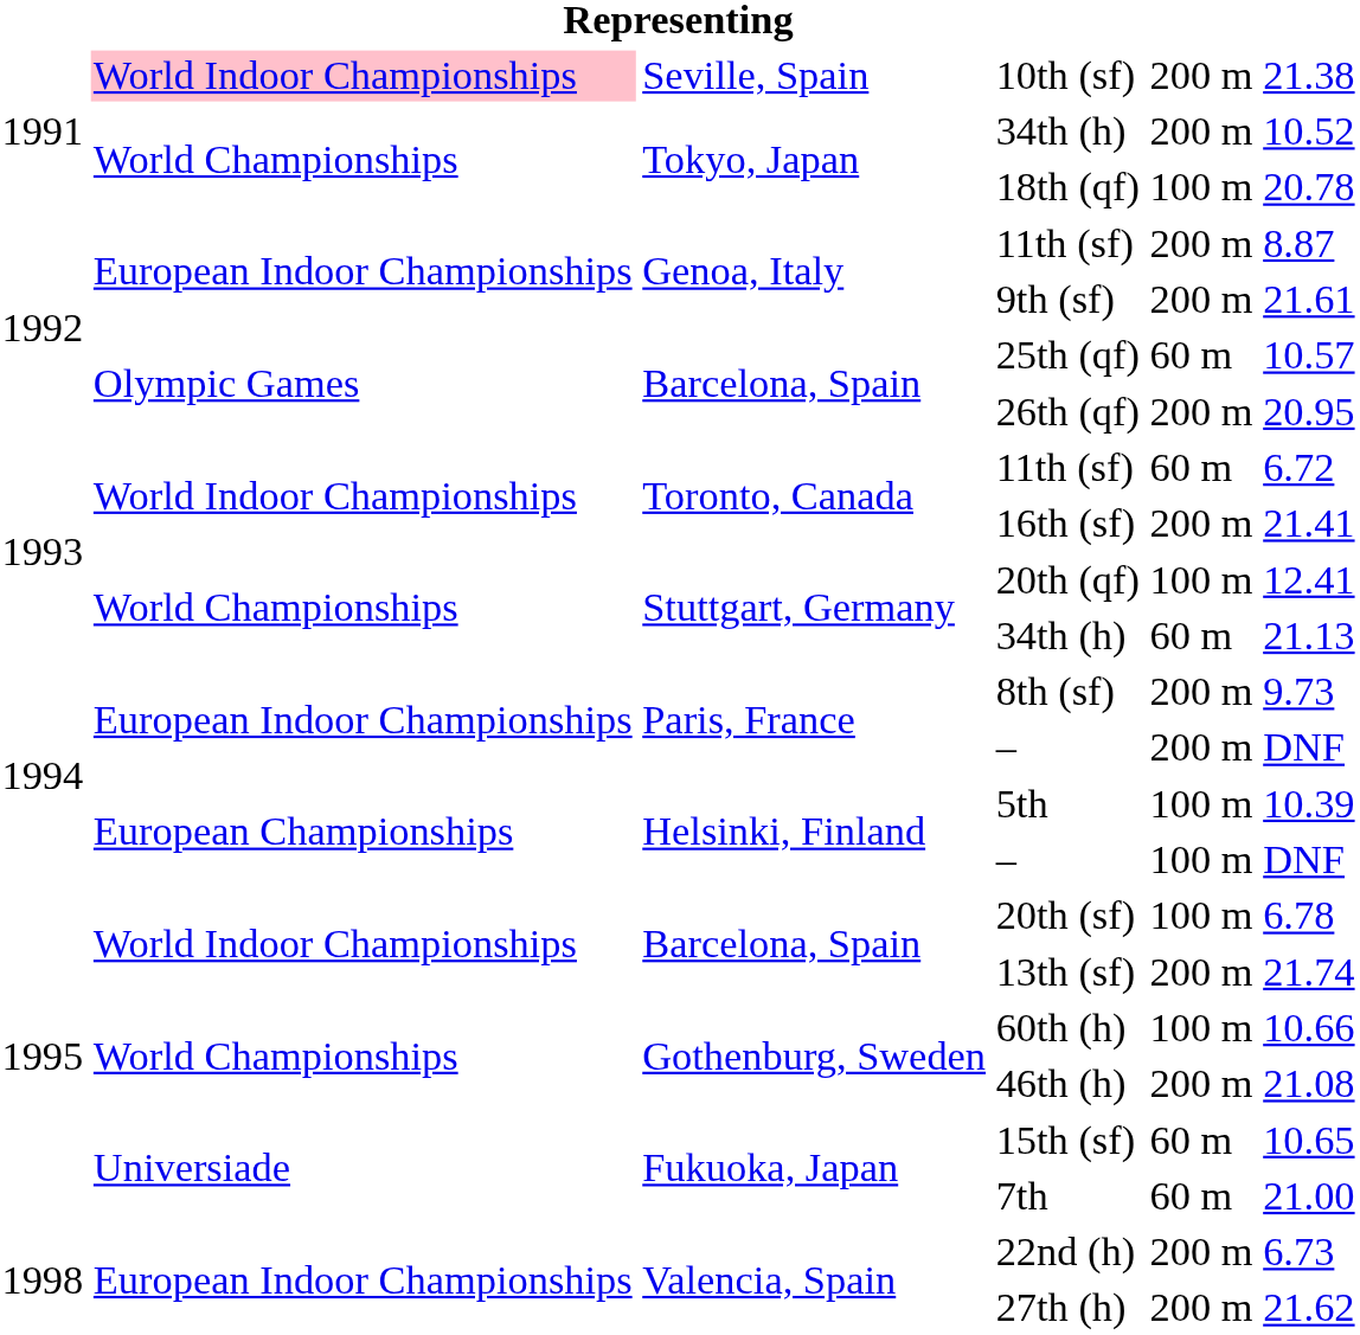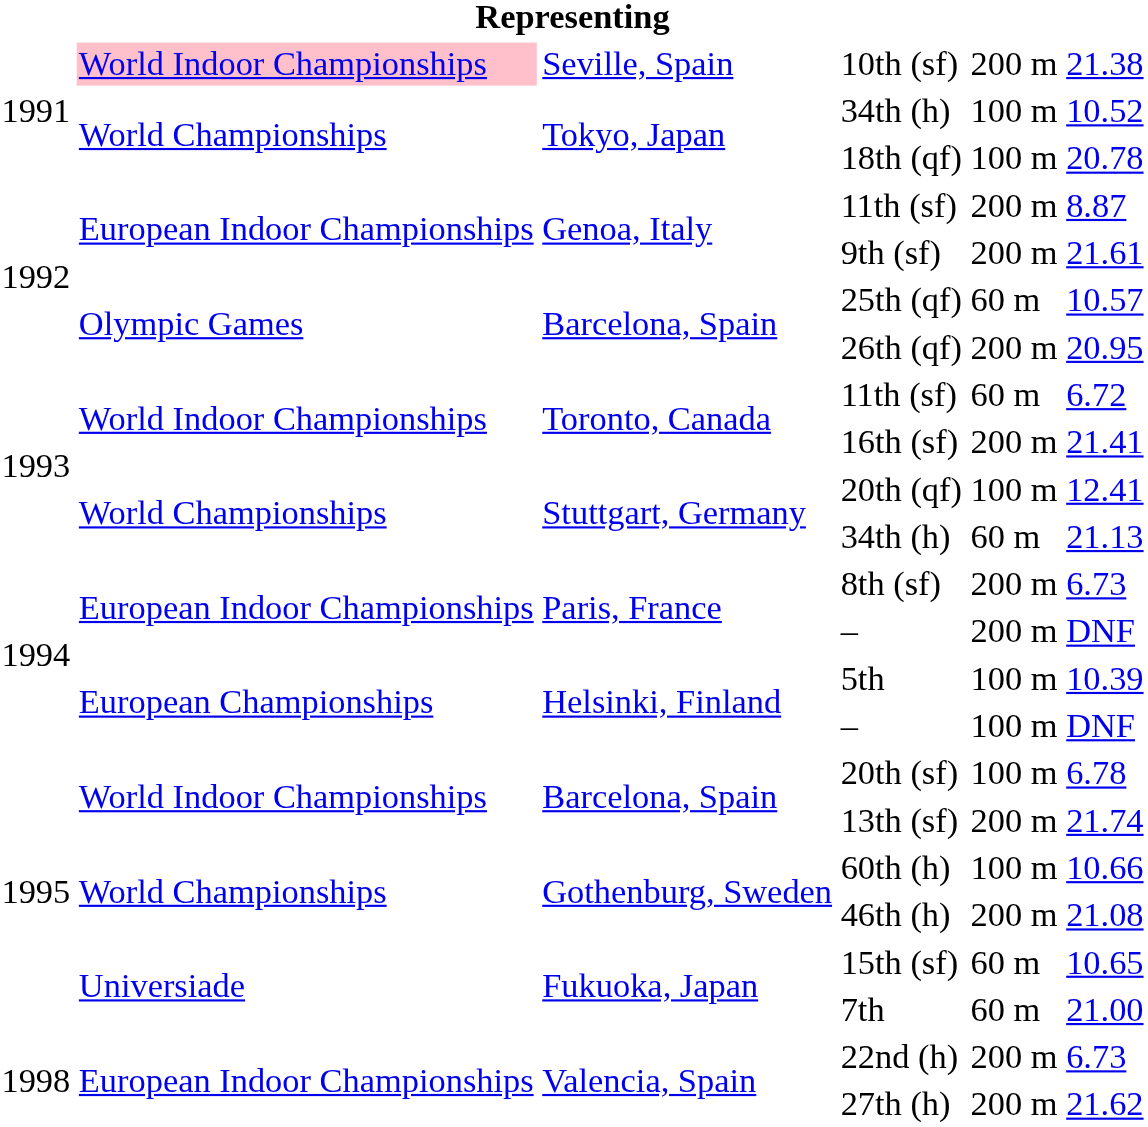Tokyo, Japan / 34th (h) | column 5: 200 m -> 100 m
8th (sf) | column 6: 9.73 -> 6.73
